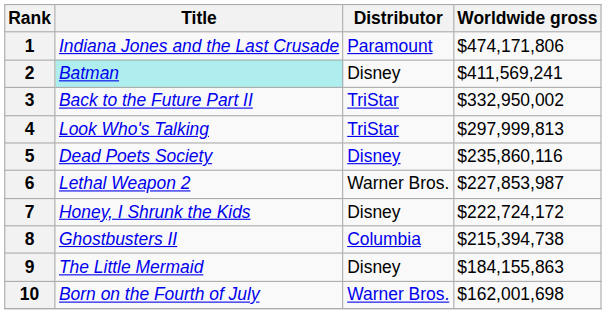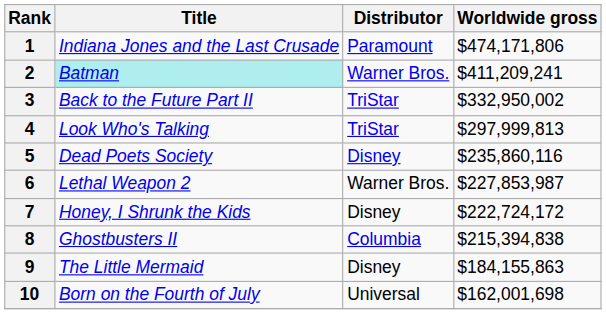2 | Distributor: Disney -> Warner Bros.
2 | Worldwide gross: $411,569,241 -> $411,209,241
8 | Worldwide gross: $215,394,738 -> $215,394,838
10 | Distributor: Warner Bros. -> Universal
